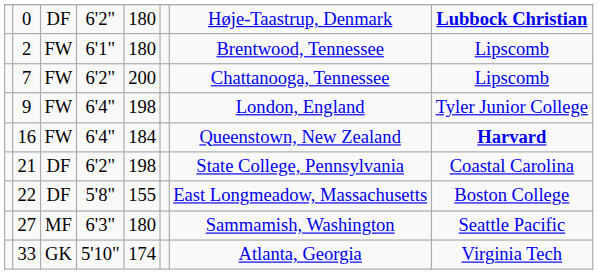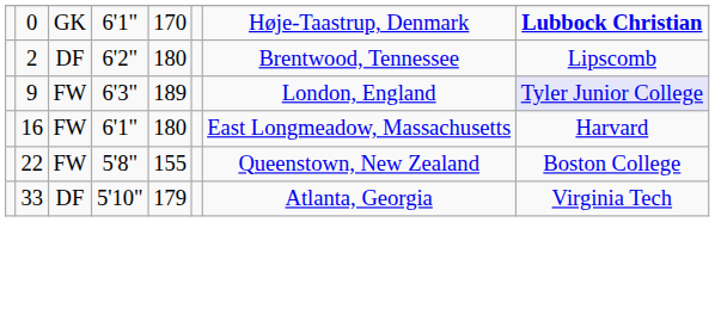0 | column 3: DF -> GK
0 | column 4: 6'2" -> 6'1"
0 | column 5: 180 -> 170
2 | column 3: FW -> DF
2 | column 4: 6'1" -> 6'2"
- row: 7 | FW | 6'2" | 200 | Chattanooga, Tennessee | Lipscomb
9 | column 4: 6'4" -> 6'3"
9 | column 5: 198 -> 189
9 | column 8: no background -> lavender background
16 | column 4: 6'4" -> 6'1"
16 | column 5: 184 -> 180
16 | column 7: Queenstown, New Zealand -> East Longmeadow, Massachusetts
16 | column 8: bold -> normal
- row: 21 | DF | 6'2" | 198 | State College, Pennsylvania | Coastal Carolina
22 | column 3: DF -> FW
22 | column 7: East Longmeadow, Massachusetts -> Queenstown, New Zealand
- row: 27 | MF | 6'3" | 180 | Sammamish, Washington | Seattle Pacific
33 | column 3: GK -> DF
33 | column 5: 174 -> 179
